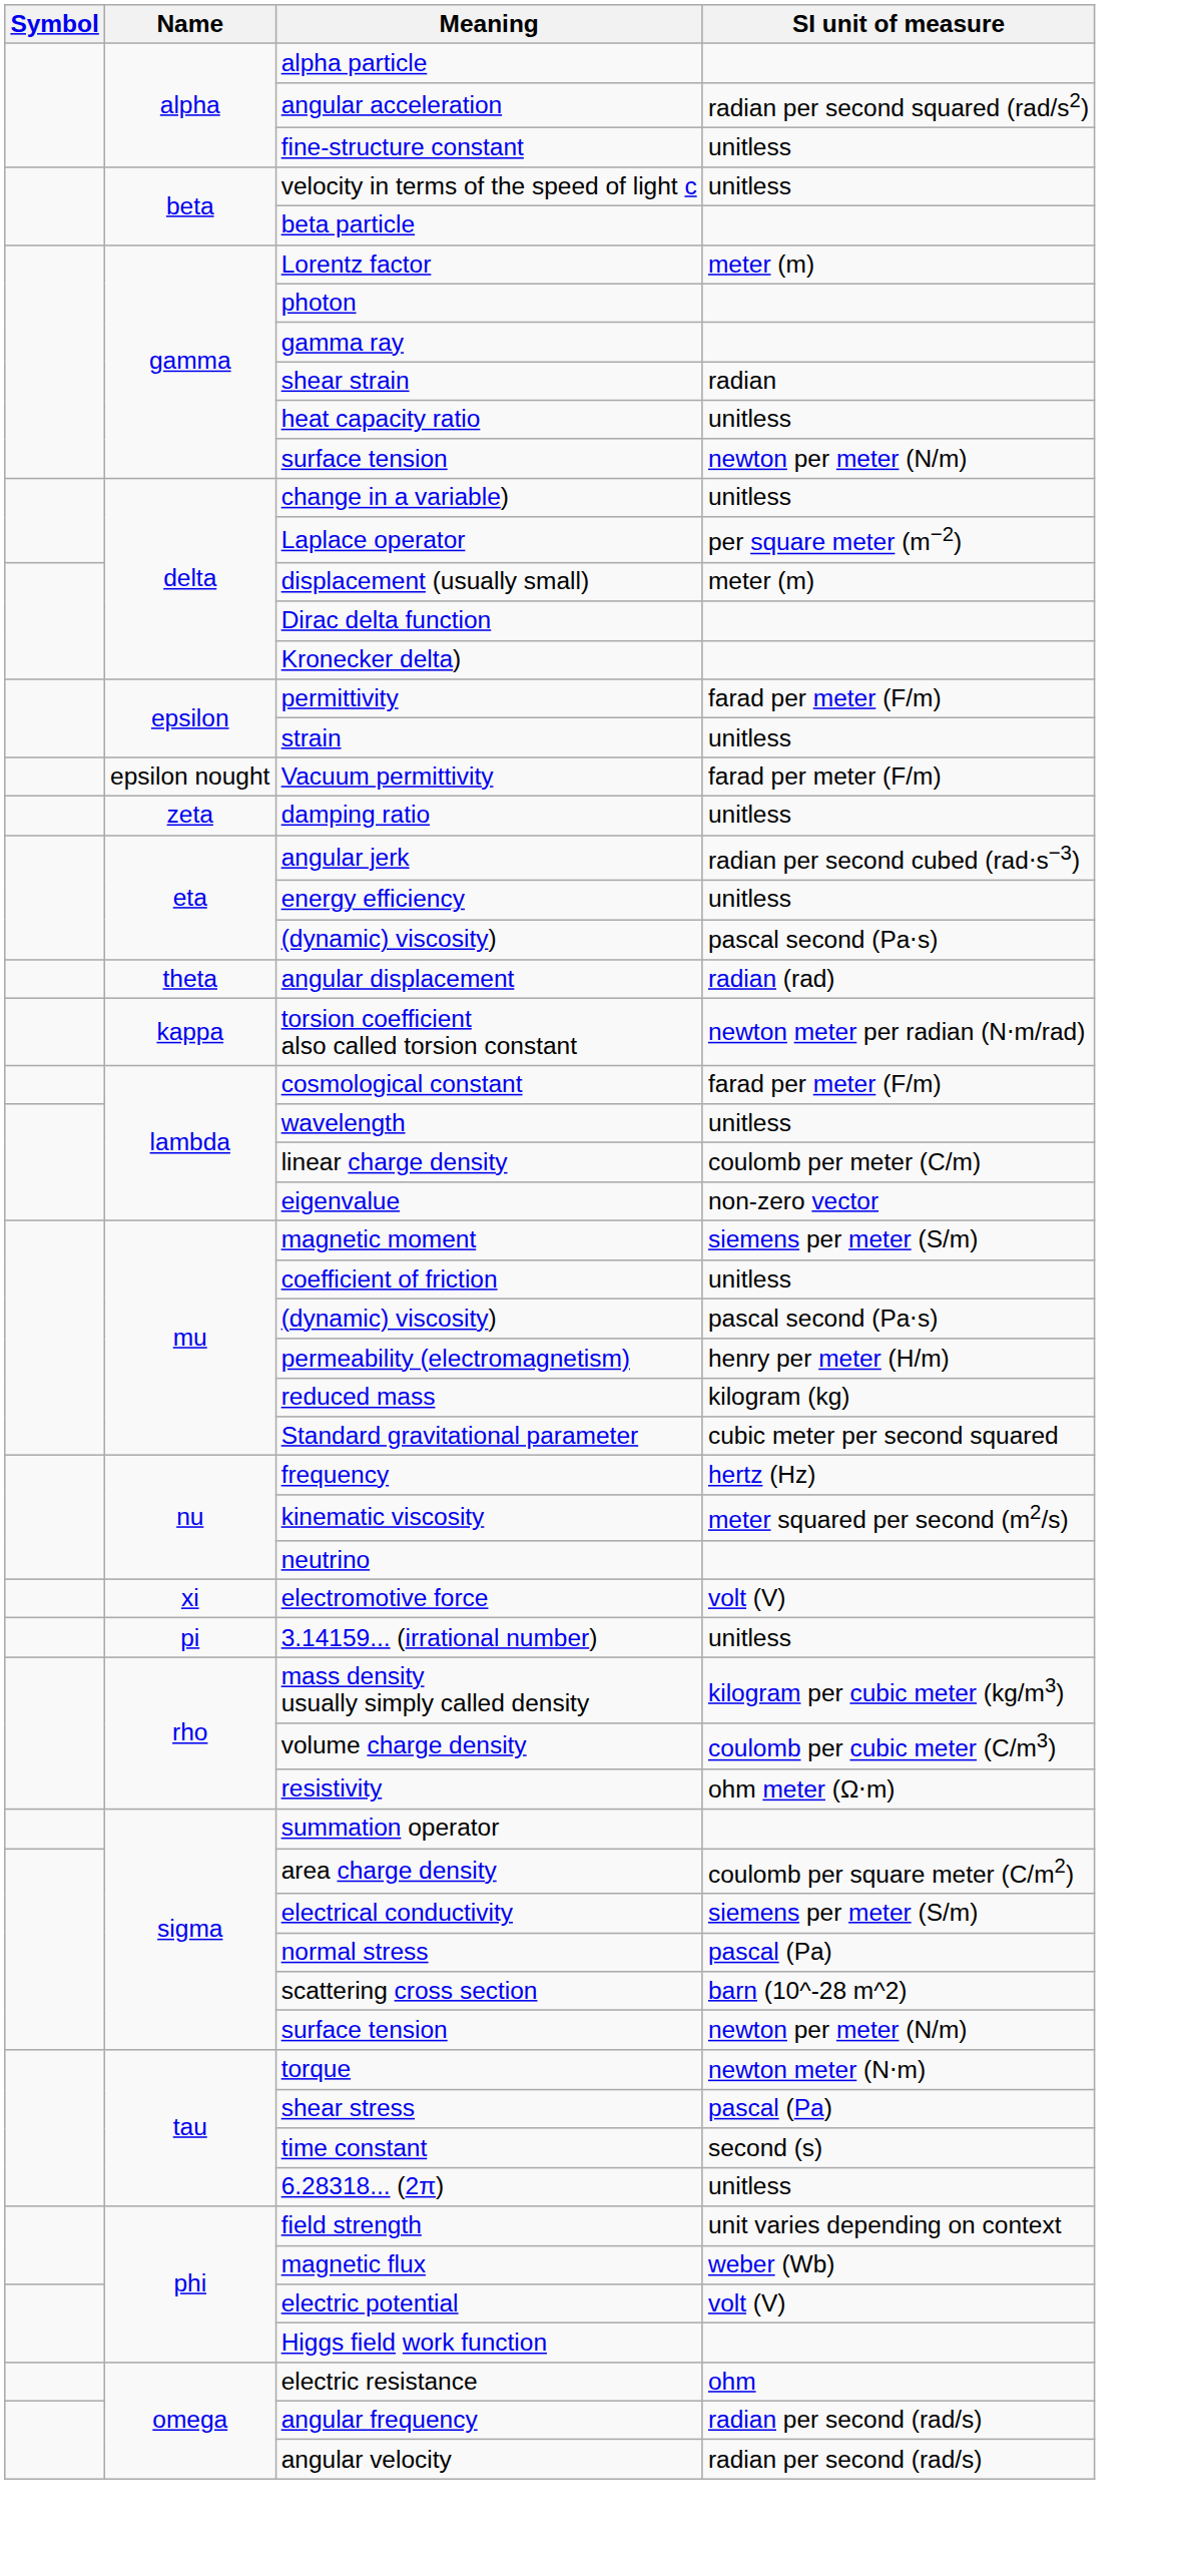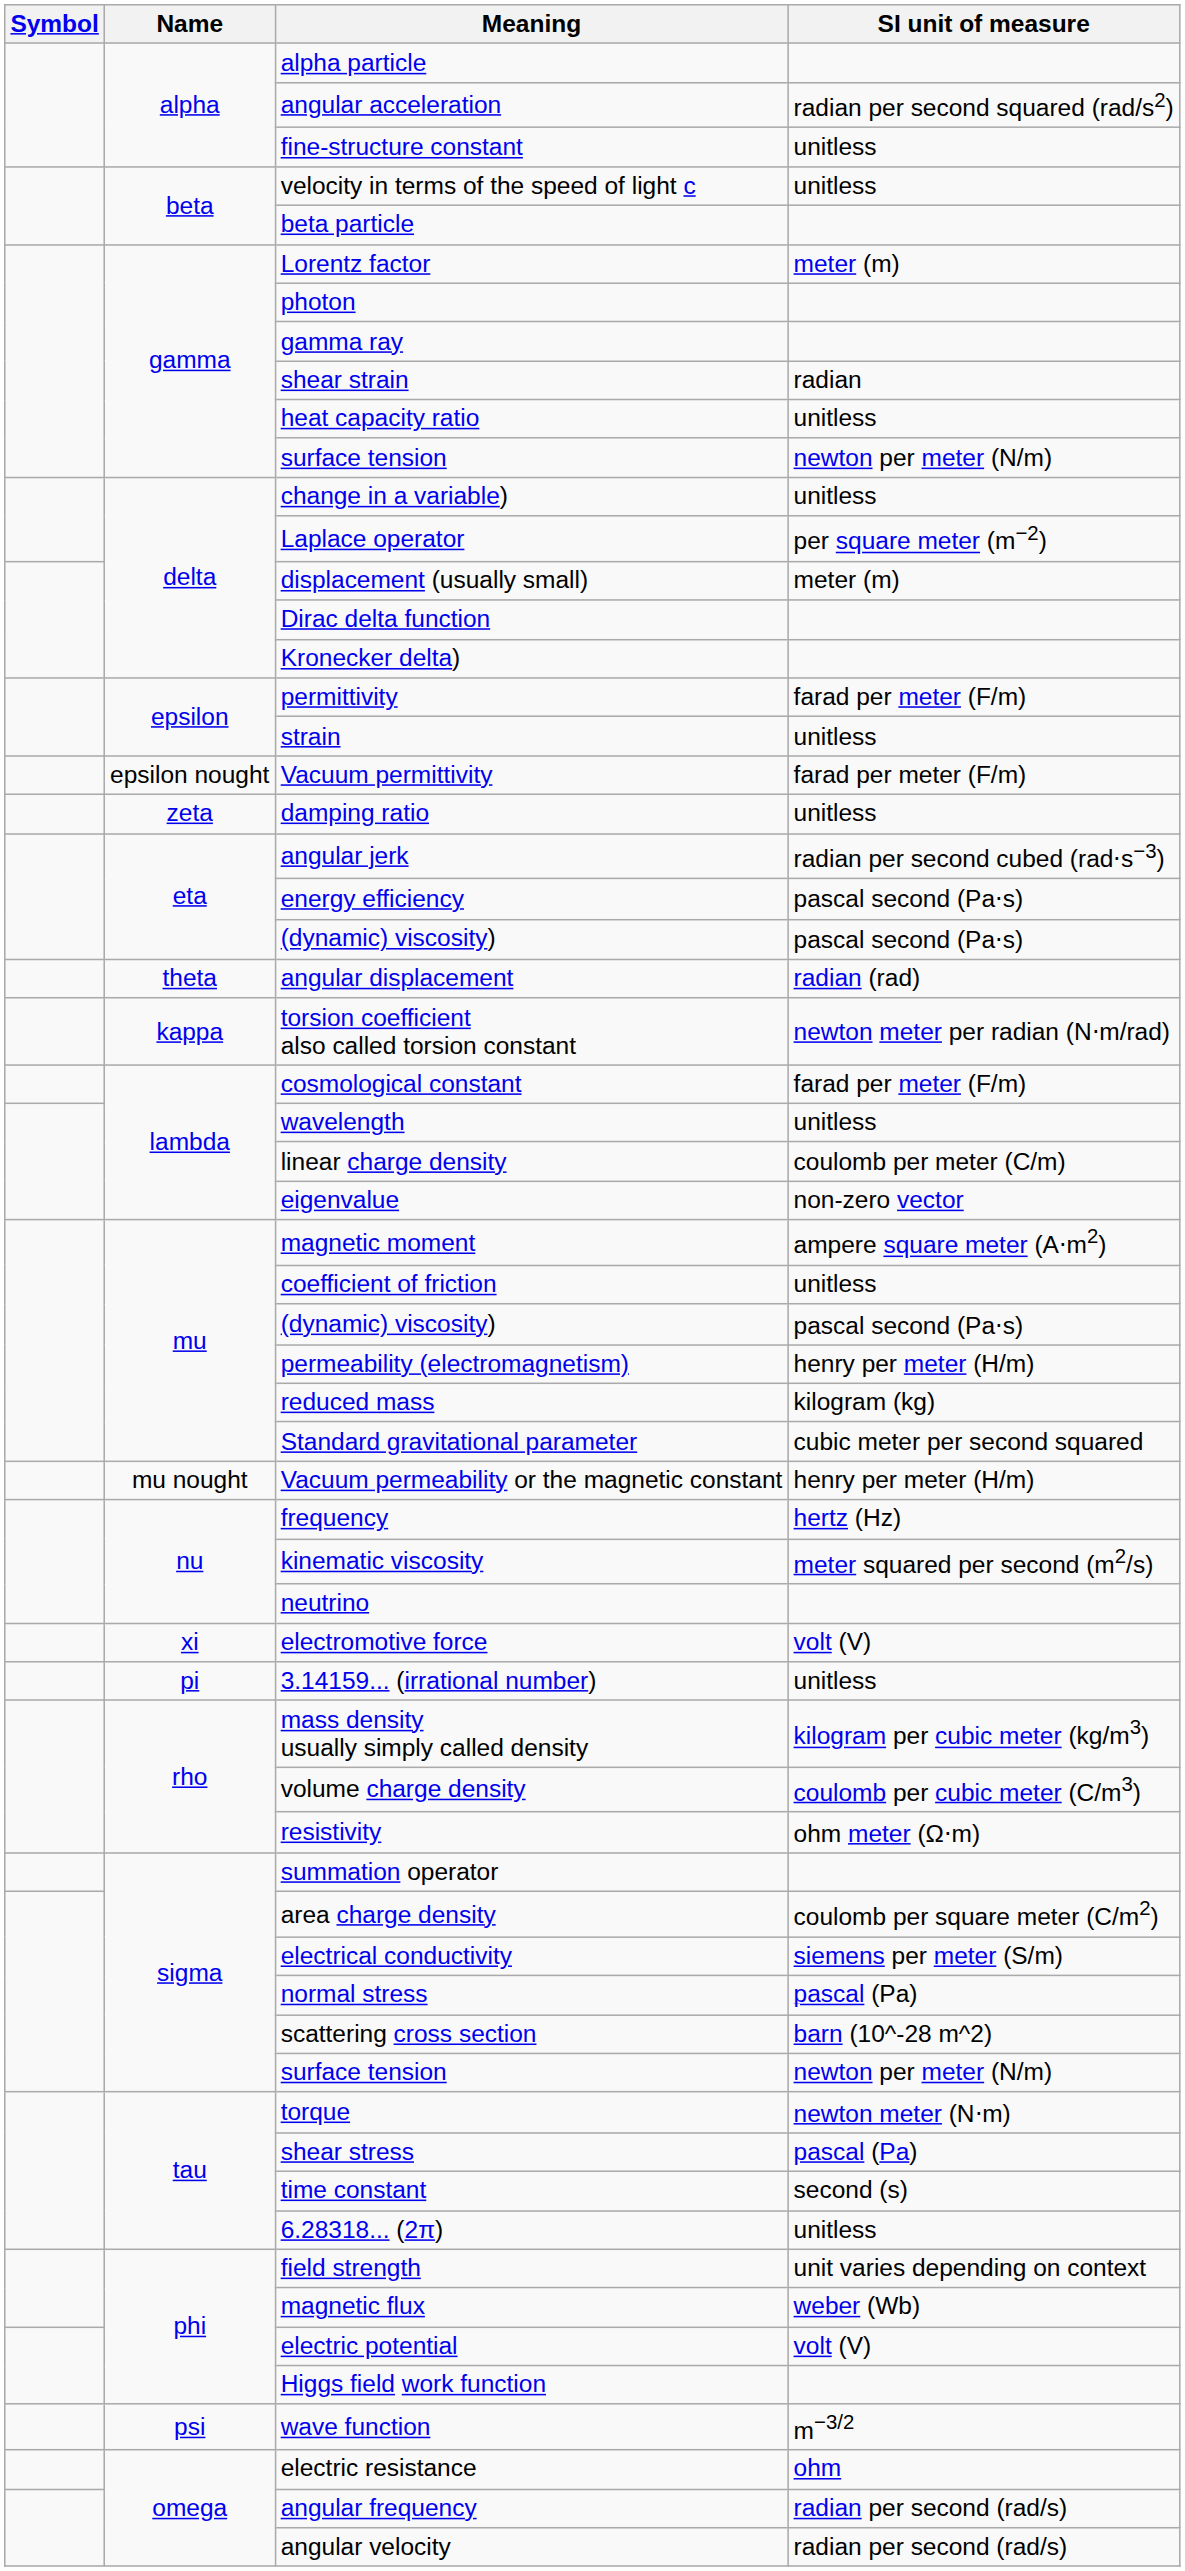energy efficiency | SI unit of measure: unitless -> pascal second (Pa⋅s)
magnetic moment | SI unit of measure: siemens per meter (S/m) -> ampere square meter (A⋅m2)
+ row: mu nought | Vacuum permeability or the magnetic constant | henry per meter (H/m)
+ row: psi | wave function | m−3/2
